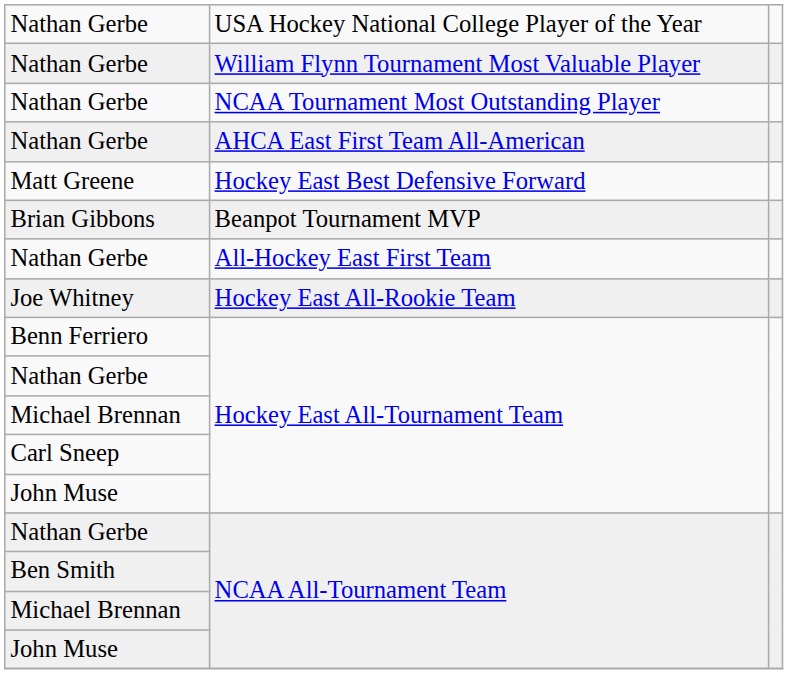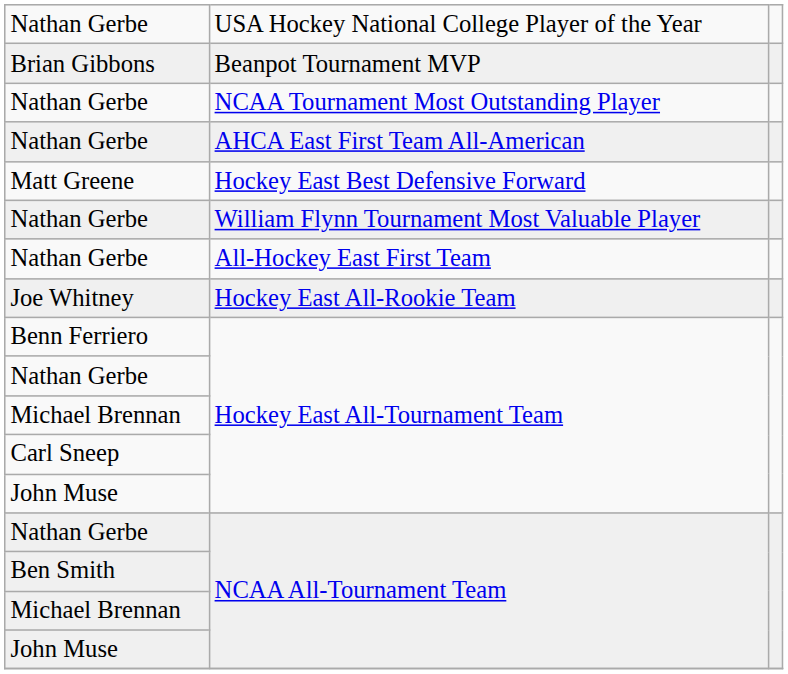rows swapped: Brian Gibbons <-> Nathan Gerbe / William Flynn Tournament Most Valuable Player
